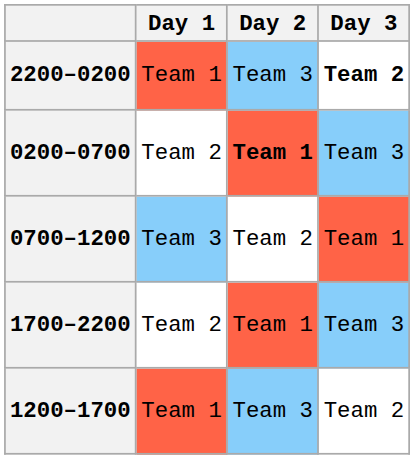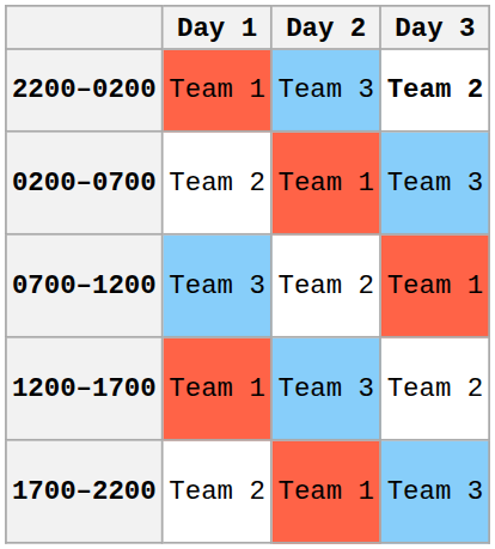0200–0700 | Day 2: bold -> normal
rows swapped: 1200–1700 <-> 1700–2200
